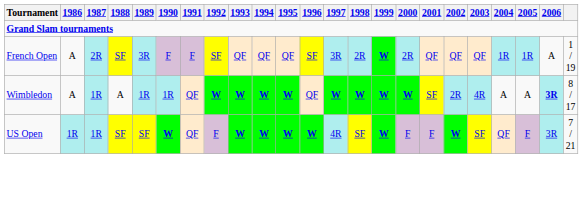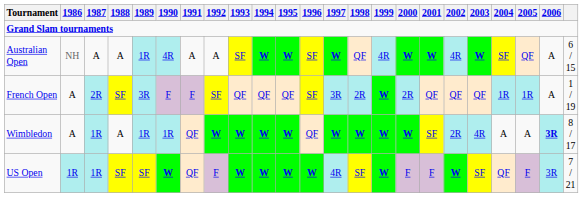+ row: Australian Open | NH | A | A | 1R | 4R | A | A | SF | W | W | SF | W | QF | 4R | W | W | 4R | W | SF | QF | A | 6 / 15
